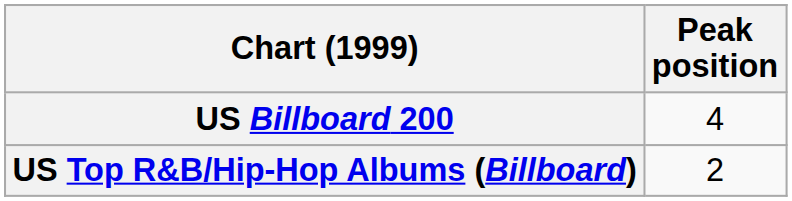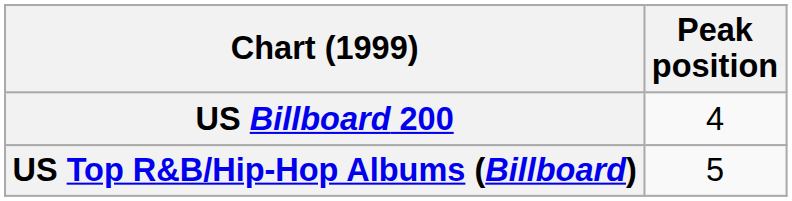US Top R&B/Hip-Hop Albums (Billboard) | Peak position: 2 -> 5
